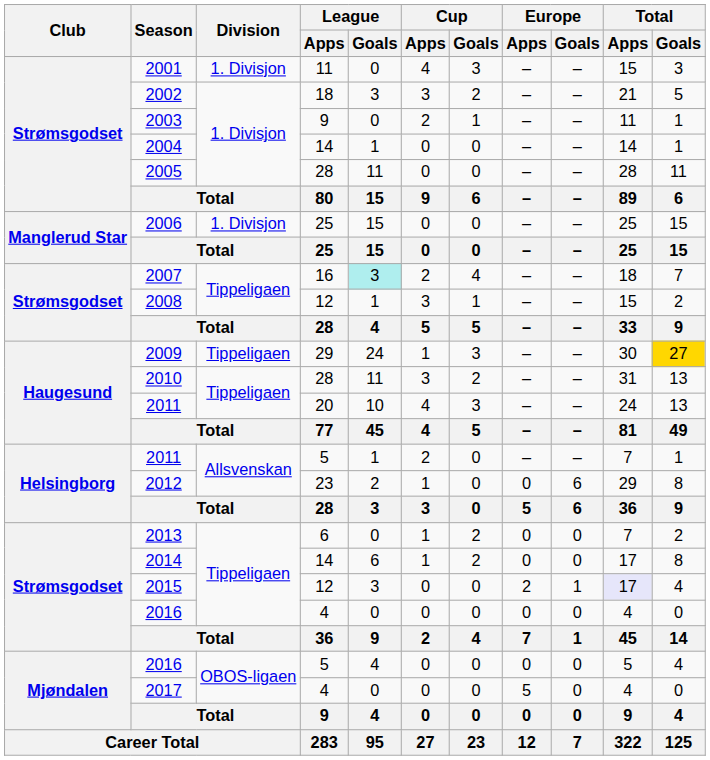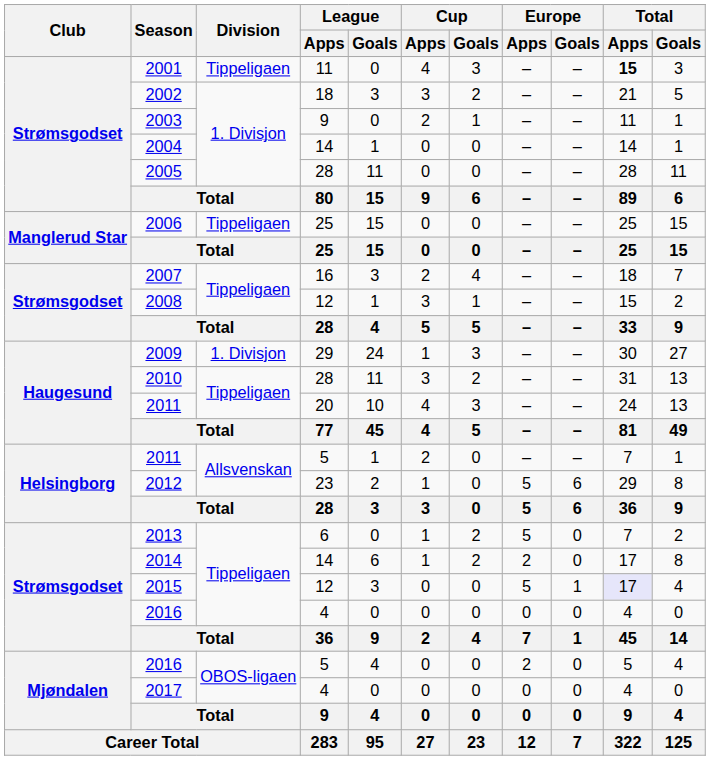2001 | Division: 1. Divisjon -> Tippeligaen
2001 | Total / Apps: normal -> bold
2006 | Division: 1. Divisjon -> Tippeligaen
2007 | League / Goals: paleturquoise background -> no background
2009 | Division: Tippeligaen -> 1. Divisjon
2009 | Total / Goals: gold background -> no background
2012 | Europe / Apps: 0 -> 5
2013 | Europe / Apps: 0 -> 5
2014 | Europe / Apps: 0 -> 2
2015 | Europe / Apps: 2 -> 5
2016 / 5 | Europe / Apps: 0 -> 2
2017 | Europe / Apps: 5 -> 0
